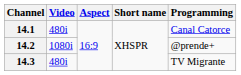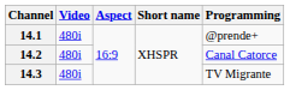14.1 | Programming: Canal Catorce -> @prende+
14.2 | Video: 1080i -> 480i
14.2 | Programming: @prende+ -> Canal Catorce
